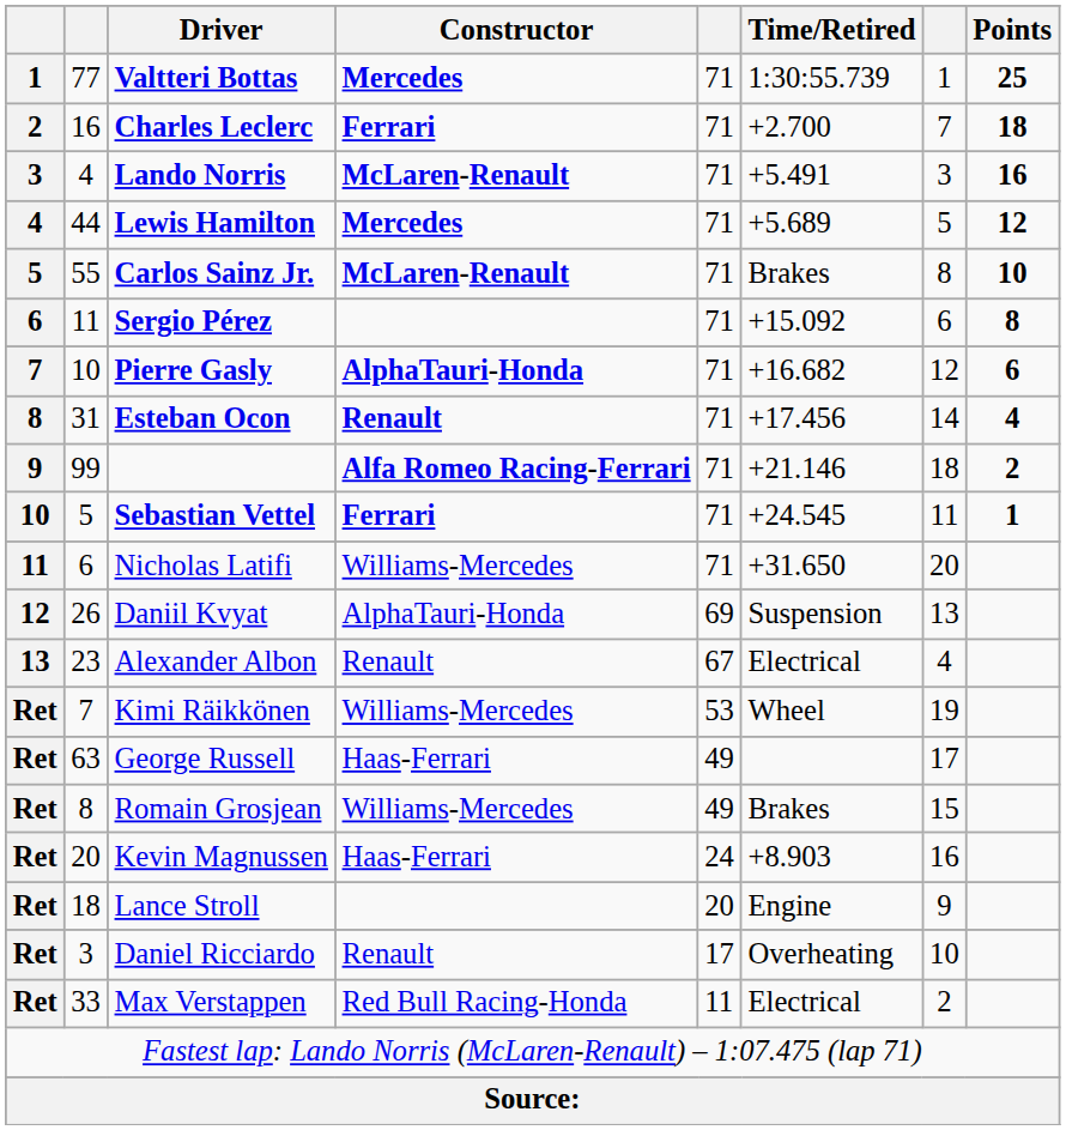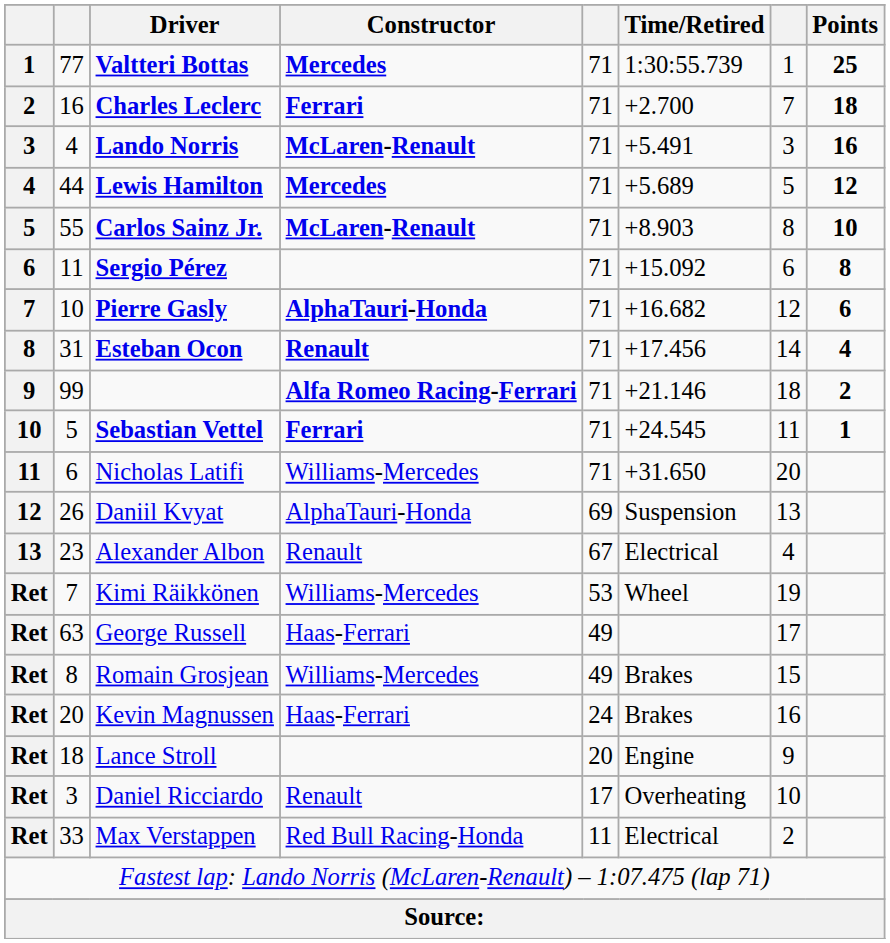Carlos Sainz Jr. | Time/Retired: Brakes -> +8.903
Kevin Magnussen | Time/Retired: +8.903 -> Brakes
